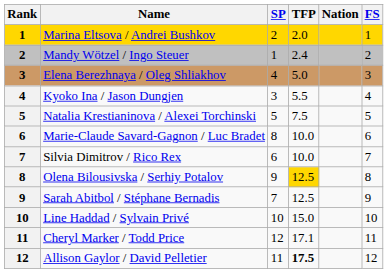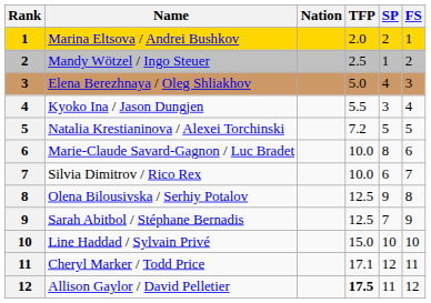columns swapped: Nation <-> SP
Mandy Wötzel / Ingo Steuer | TFP: 2.4 -> 2.5
Natalia Krestianinova / Alexei Torchinski | TFP: 7.5 -> 7.2
Olena Bilousivska / Serhiy Potalov | TFP: gold background -> no background
